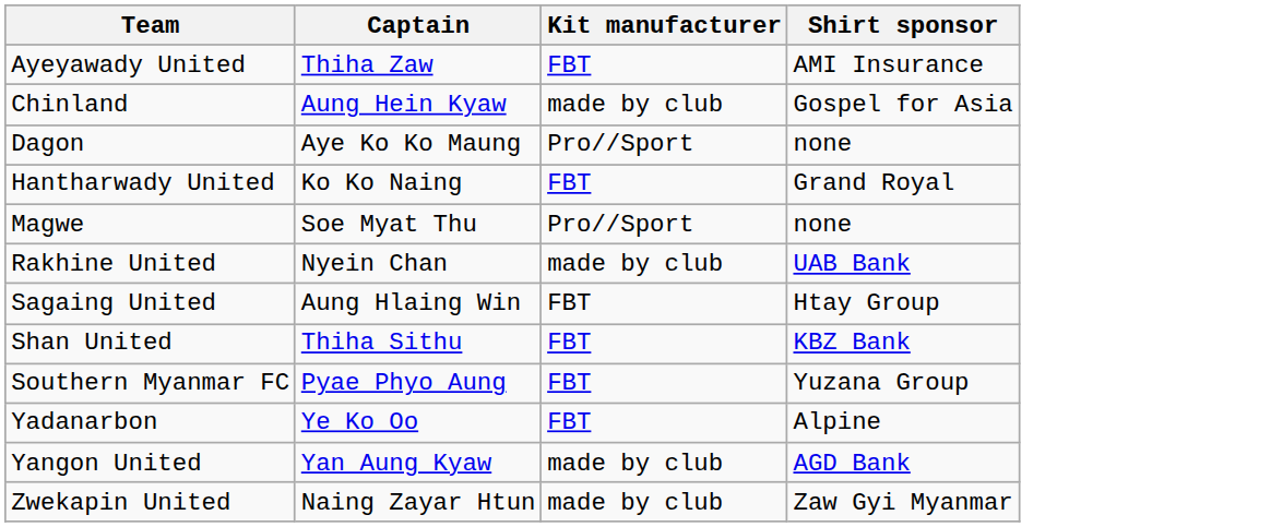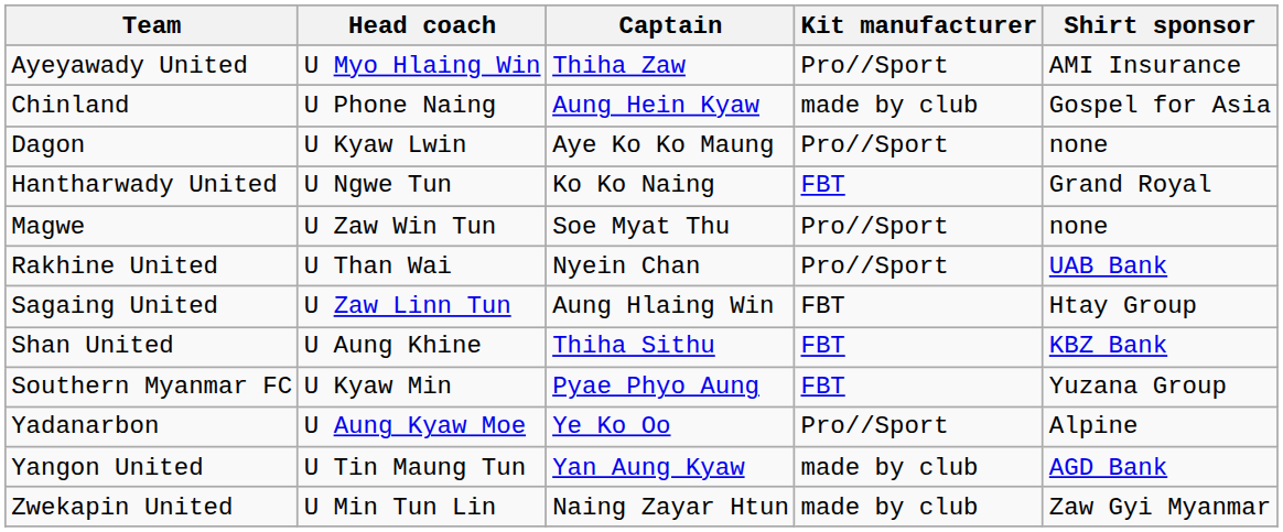+ column: Head coach | U Myo Hlaing Win | U Phone Naing | U Kyaw Lwin | U Ngwe Tun | U Zaw Win Tun | U Than Wai | U Zaw Linn Tun | U Aung Khine | U Kyaw Min | U Aung Kyaw Moe | U Tin Maung Tun | U Min Tun Lin
Ayeyawady United | Kit manufacturer: FBT -> Pro//Sport
Rakhine United | Kit manufacturer: made by club -> Pro//Sport
Yadanarbon | Kit manufacturer: FBT -> Pro//Sport
